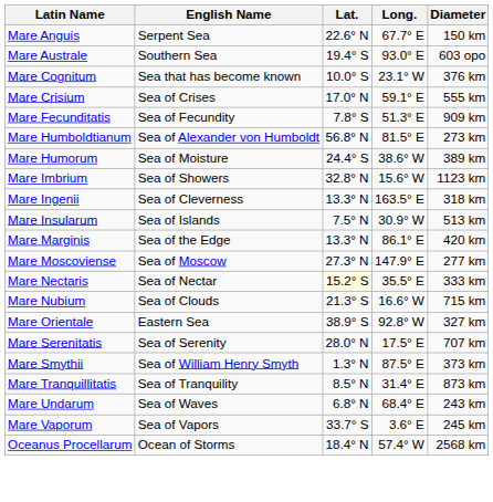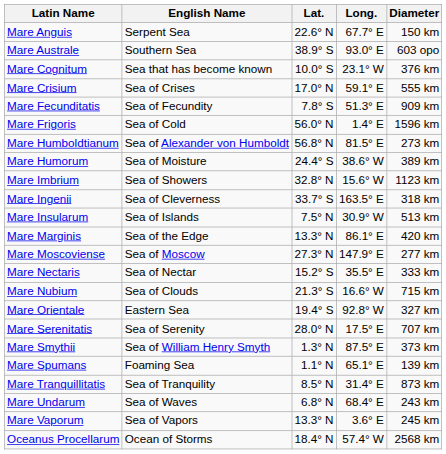Mare Australe | Lat.: 19.4° S -> 38.9° S
+ row: Mare Frigoris | Sea of Cold | 56.0° N | 1.4° E | 1596 km
Mare Ingenii | Lat.: 13.3° N -> 33.7° S
Mare Nectaris | Lat.: lightyellow background -> no background
Mare Orientale | Lat.: 38.9° S -> 19.4° S
+ row: Mare Spumans | Foaming Sea | 1.1° N | 65.1° E | 139 km
Mare Vaporum | Lat.: 33.7° S -> 13.3° N
